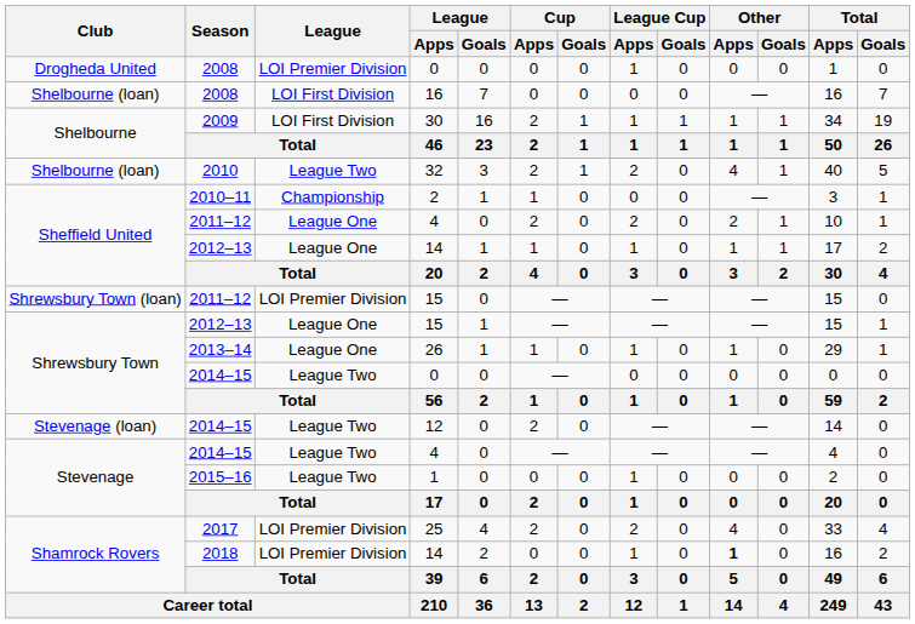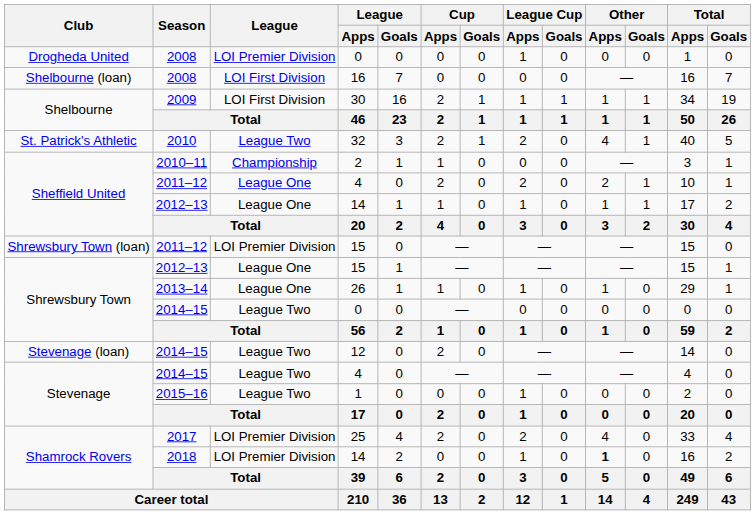32 | Club: Shelbourne (loan) -> St. Patrick's Athletic
